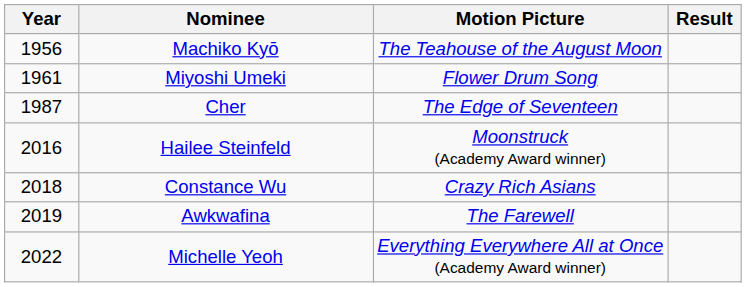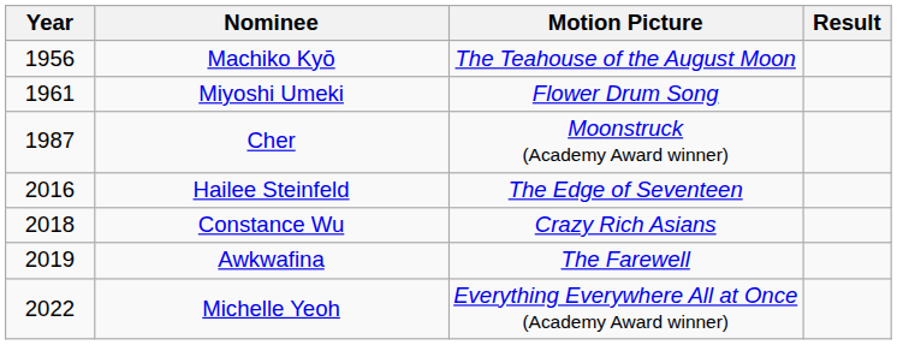Cher | Motion Picture: The Edge of Seventeen -> Moonstruck (Academy Award winner)
Hailee Steinfeld | Motion Picture: Moonstruck (Academy Award winner) -> The Edge of Seventeen
